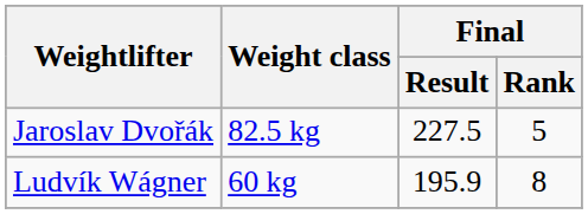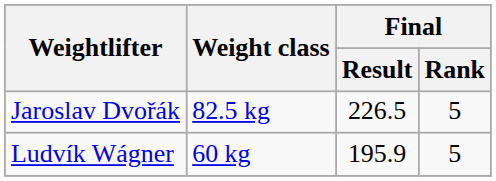Jaroslav Dvořák | Final / Result: 227.5 -> 226.5
Ludvík Wágner | Final / Rank: 8 -> 5
